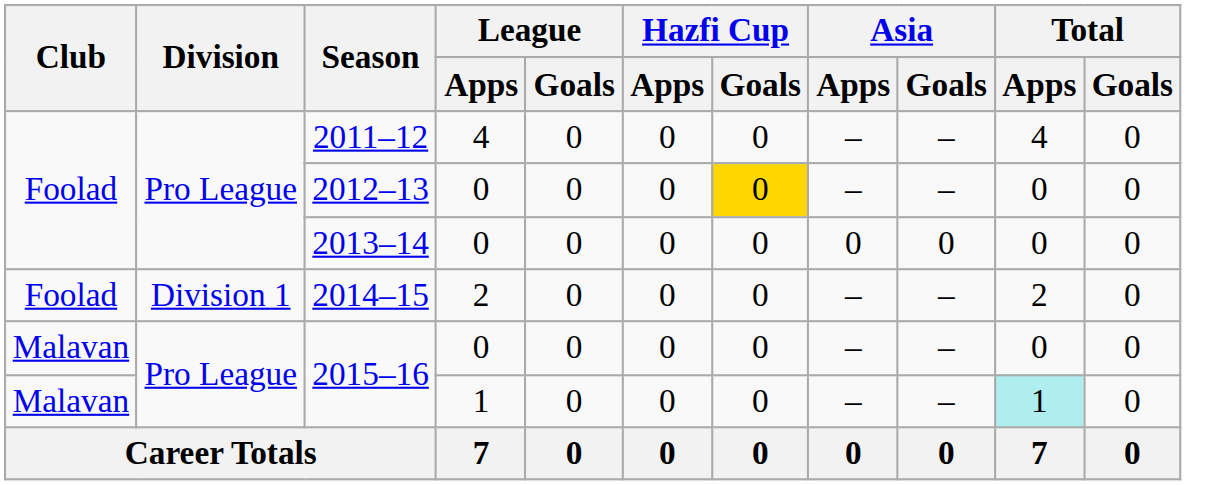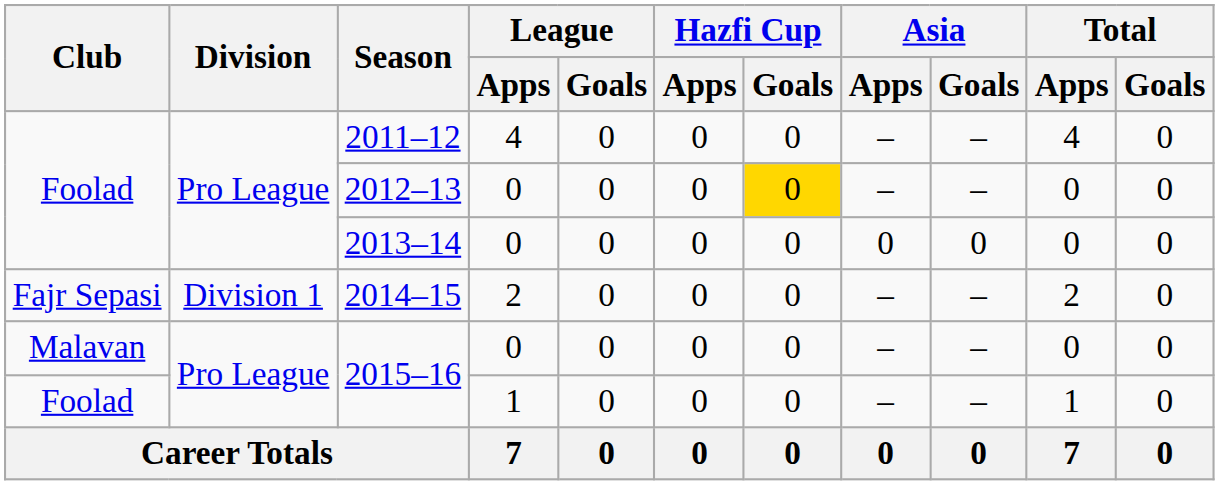2014–15 | Club: Foolad -> Fajr Sepasi
2015–16 / 1 | Club: Malavan -> Foolad
2015–16 / 1 | Total / Apps: paleturquoise background -> no background
